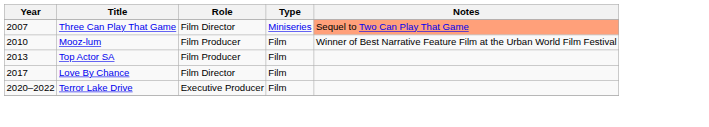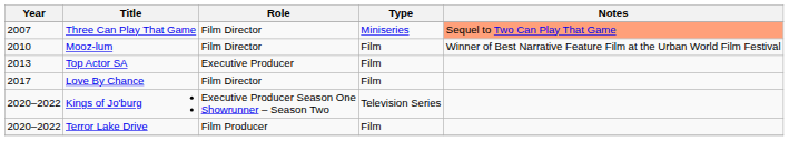Mooz-lum | Role: Film Producer -> Film Director
Top Actor SA | Role: Film Producer -> Executive Producer
+ row: 2020–2022 | Kings of Jo'burg | Executive Producer Season One Showrunner – Season Two | Television Series
Terror Lake Drive | Role: Executive Producer -> Film Producer
